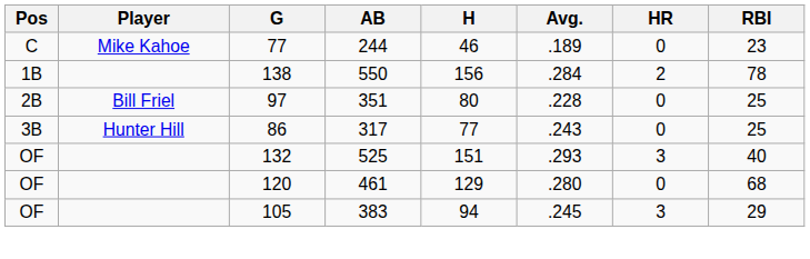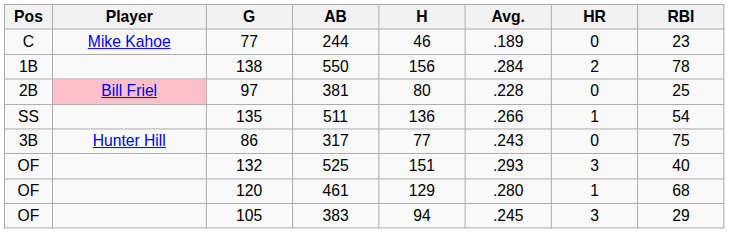97 | Player: no background -> pink background
97 | AB: 351 -> 381
+ row: SS | 135 | 511 | 136 | .266 | 1 | 54
86 | RBI: 25 -> 75
120 | HR: 0 -> 1
